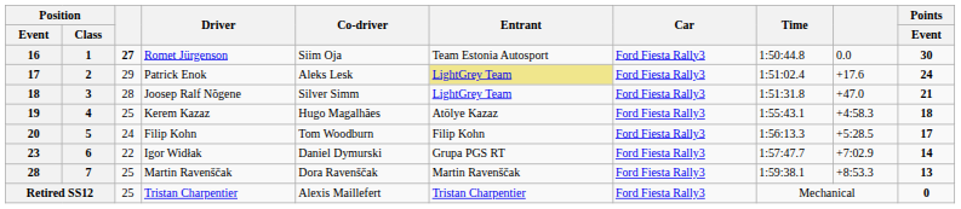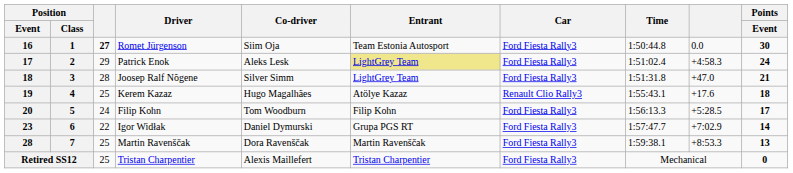Patrick Enok | column 9: +17.6 -> +4:58.3
Kerem Kazaz | Car: Ford Fiesta Rally3 -> Renault Clio Rally3
Kerem Kazaz | column 9: +4:58.3 -> +17.6
